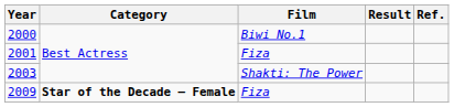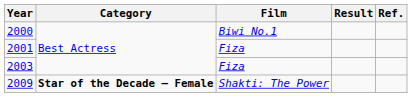2003 | Film: Shakti: The Power -> Fiza
2009 | Film: Fiza -> Shakti: The Power
